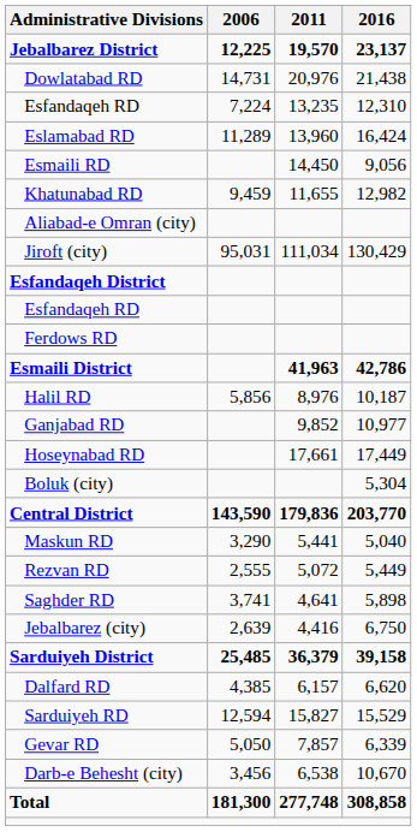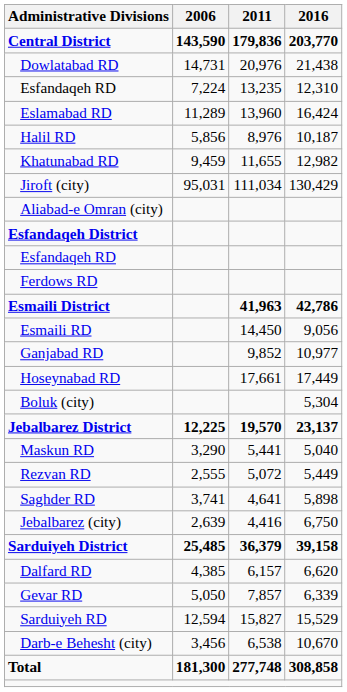rows swapped: Central District <-> Jebalbarez District
rows swapped: Halil RD <-> Esmaili RD
rows swapped: Aliabad-e Omran (city) <-> Jiroft (city)
rows swapped: Gevar RD <-> Sarduiyeh RD
